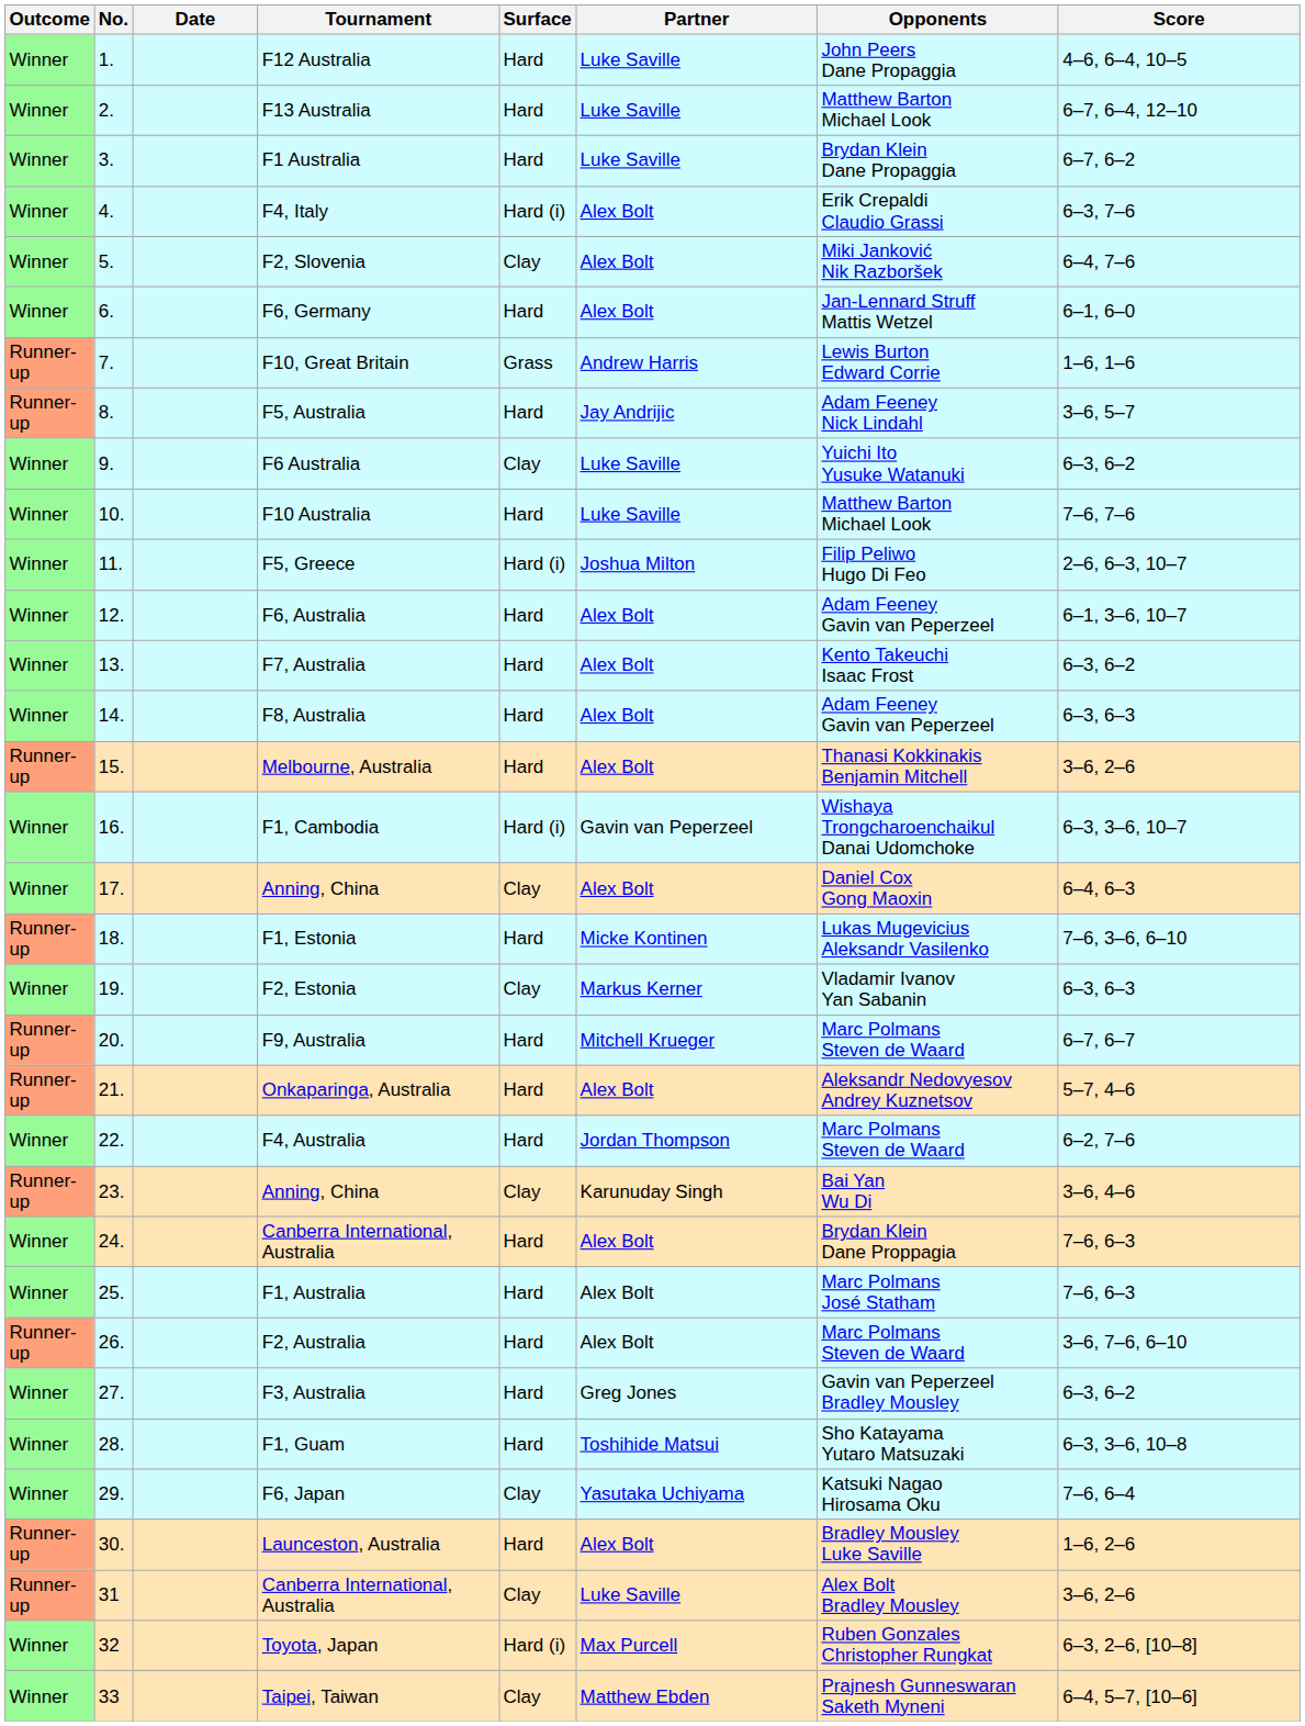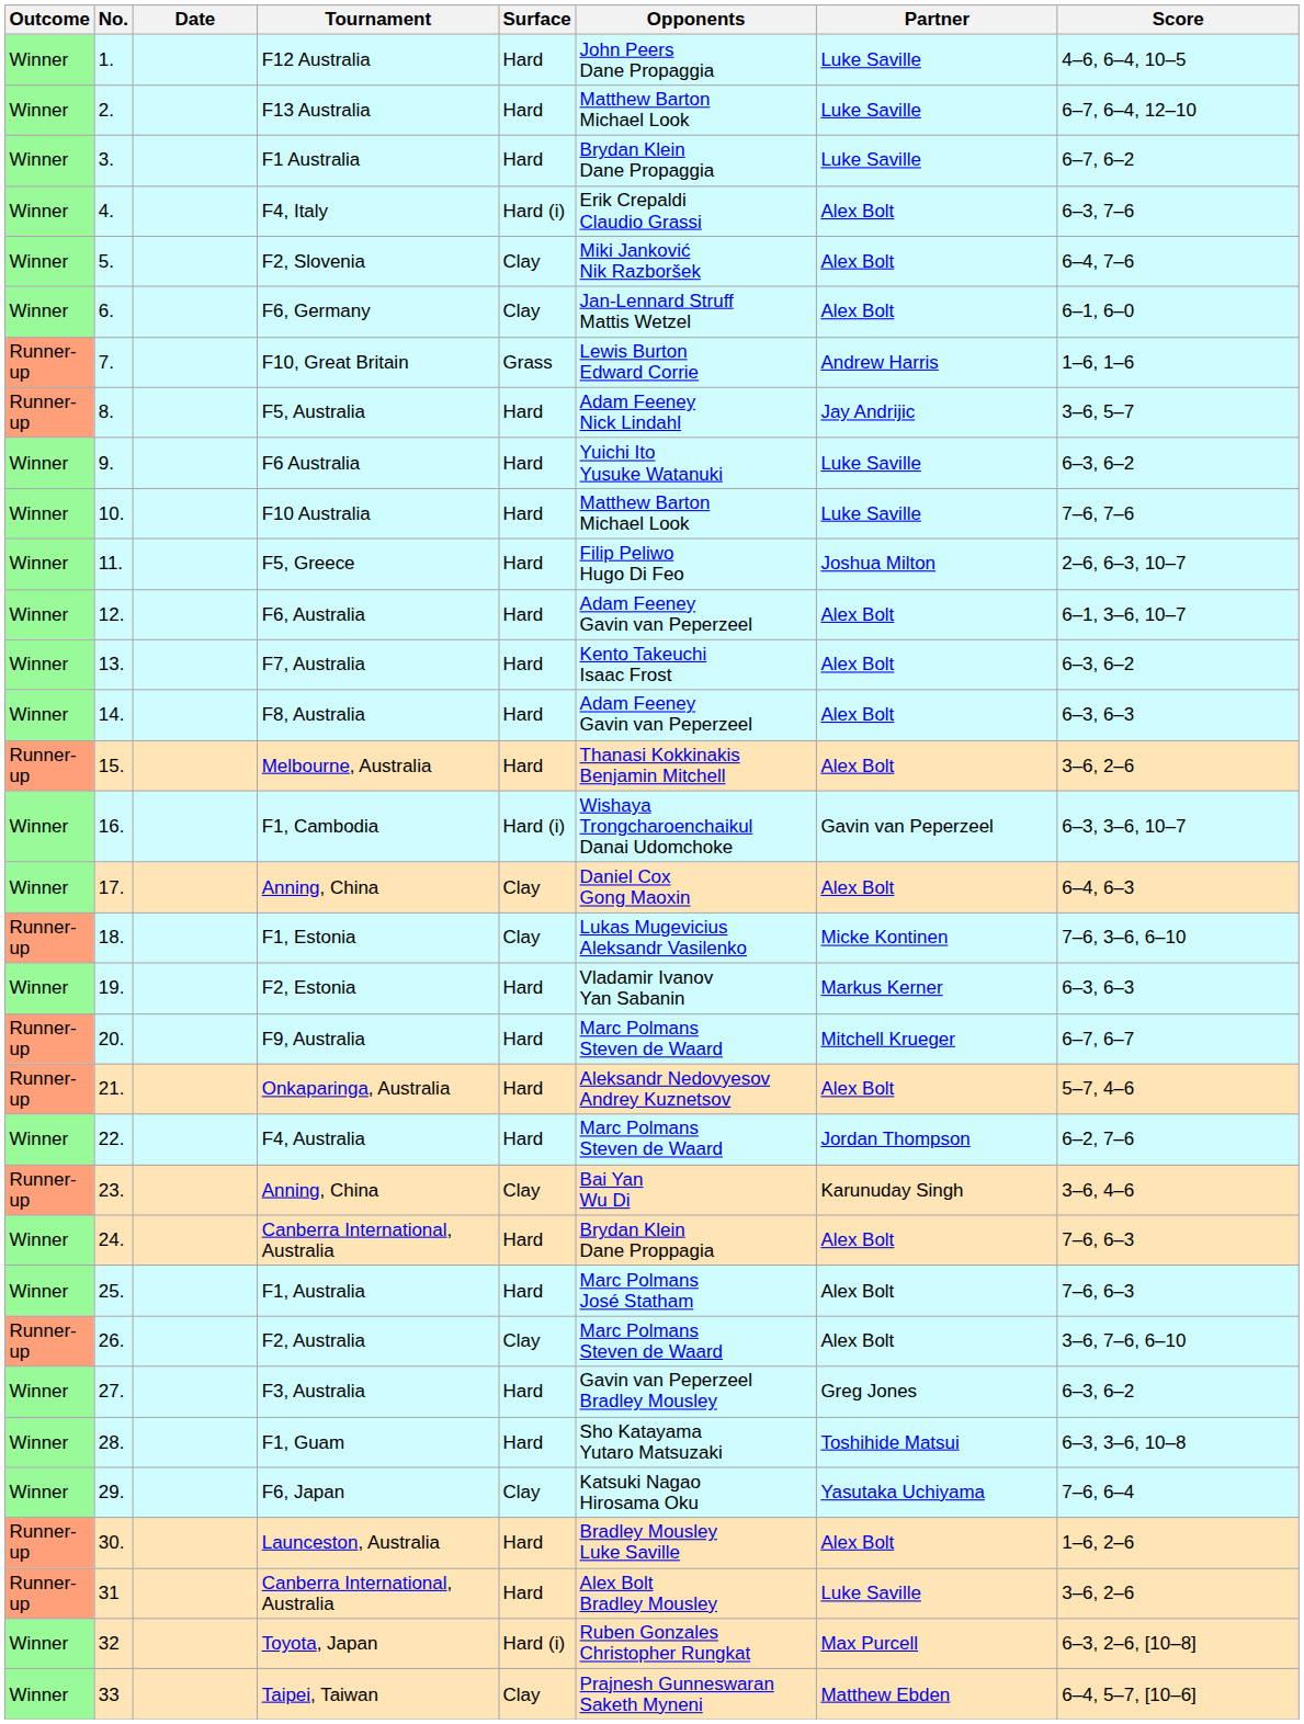columns swapped: Partner <-> Opponents
F6, Germany | Surface: Hard -> Clay
F6 Australia | Surface: Clay -> Hard
F5, Greece | Surface: Hard (i) -> Hard
F1, Estonia | Surface: Hard -> Clay
F2, Estonia | Surface: Clay -> Hard
F2, Australia | Surface: Hard -> Clay
31 / Canberra International, Australia | Surface: Clay -> Hard
